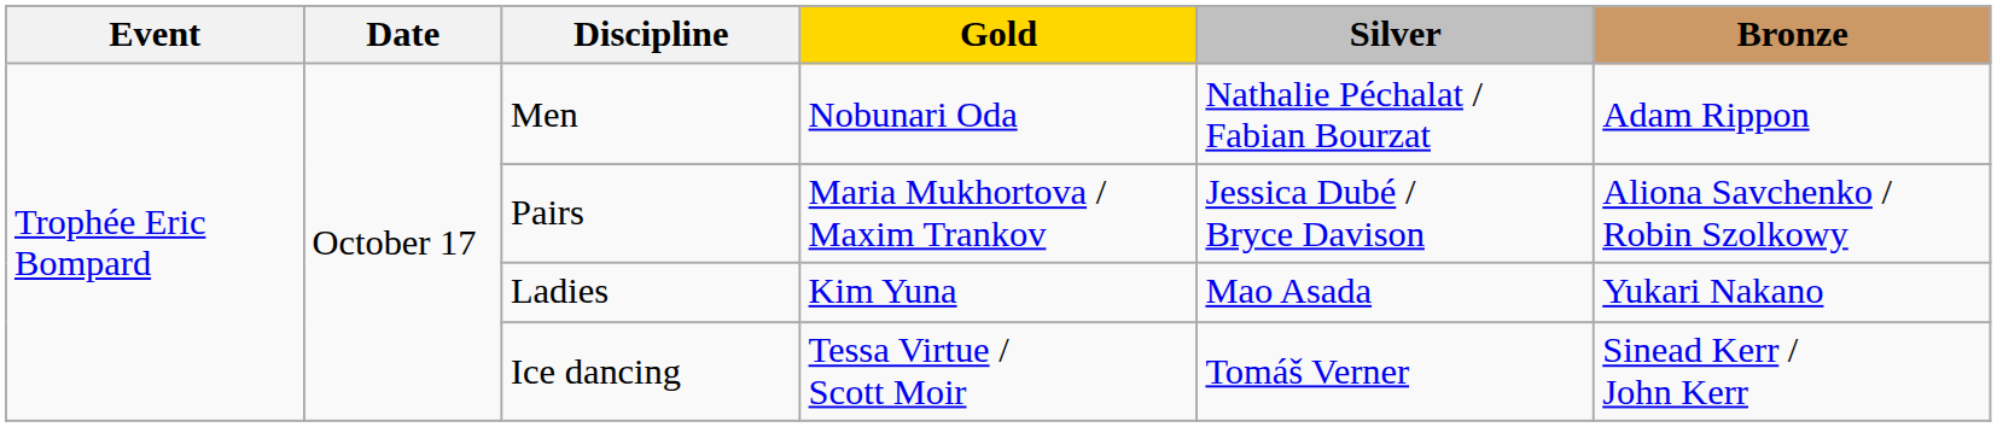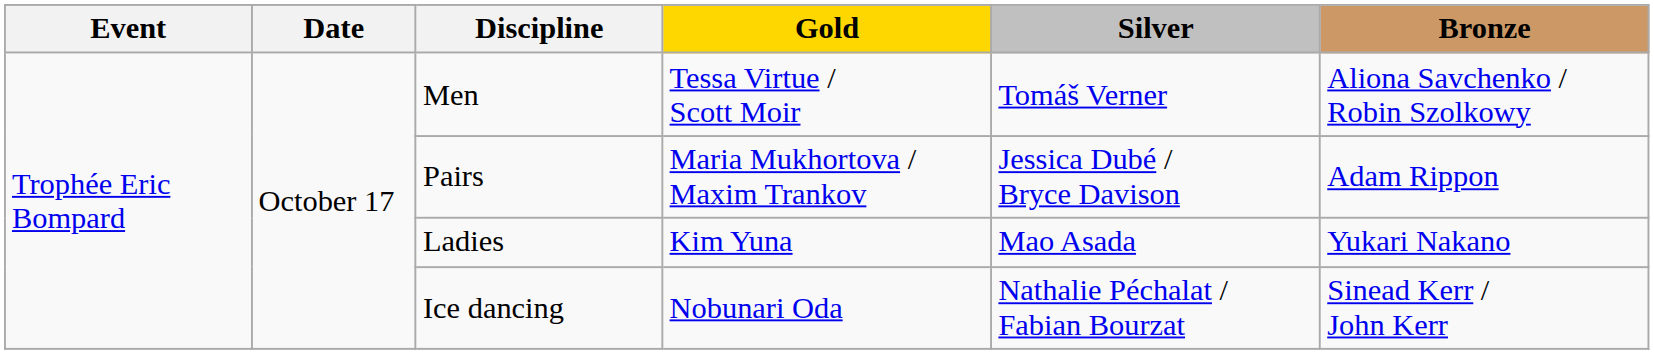Men | Gold: Nobunari Oda -> Tessa Virtue / Scott Moir
Men | Silver: Nathalie Péchalat / Fabian Bourzat -> Tomáš Verner
Men | Bronze: Adam Rippon -> Aliona Savchenko / Robin Szolkowy
Pairs | Bronze: Aliona Savchenko / Robin Szolkowy -> Adam Rippon
Ice dancing | Gold: Tessa Virtue / Scott Moir -> Nobunari Oda
Ice dancing | Silver: Tomáš Verner -> Nathalie Péchalat / Fabian Bourzat
